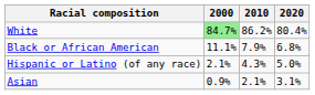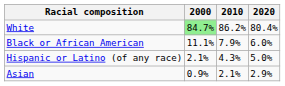Black or African American | 2020: 6.8% -> 6.0%
Asian | 2020: 3.1% -> 2.9%
